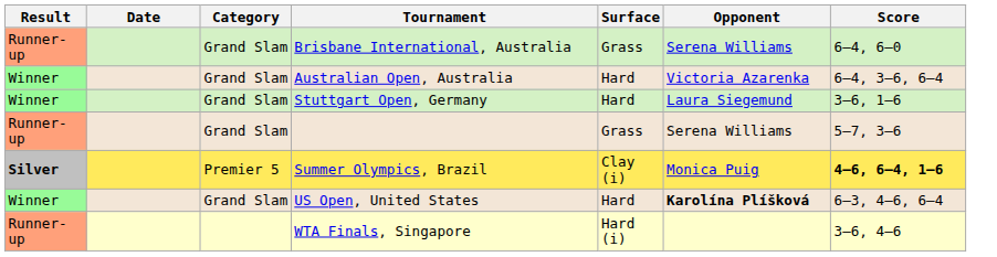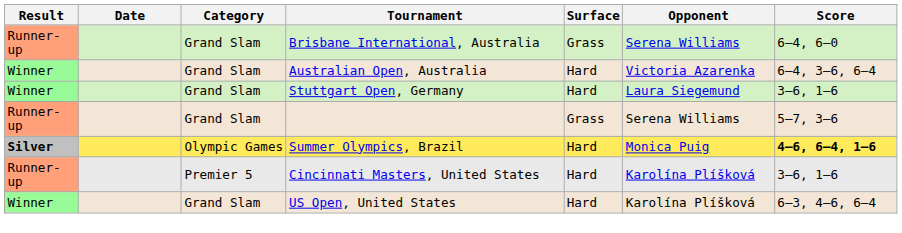Summer Olympics, Brazil | Category: Premier 5 -> Olympic Games
Summer Olympics, Brazil | Surface: Clay (i) -> Hard
+ row: Runner-up | Premier 5 | Cincinnati Masters, United States | Hard | Karolína Plíšková | 3–6, 1–6
US Open, United States | Opponent: bold -> normal
- row: Runner-up | WTA Finals, Singapore | Hard (i) | 3–6, 4–6
